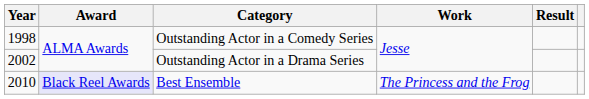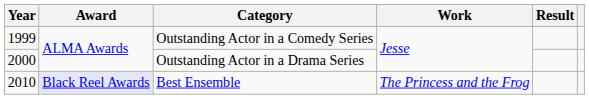Outstanding Actor in a Comedy Series | Year: 1998 -> 1999
Outstanding Actor in a Drama Series | Year: 2002 -> 2000
